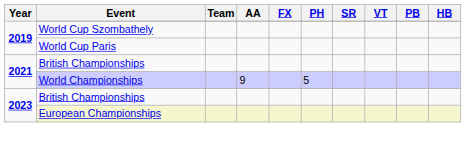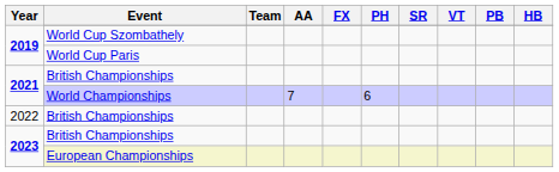World Championships | AA: 9 -> 7
World Championships | PH: 5 -> 6
+ row: 2022 | British Championships
